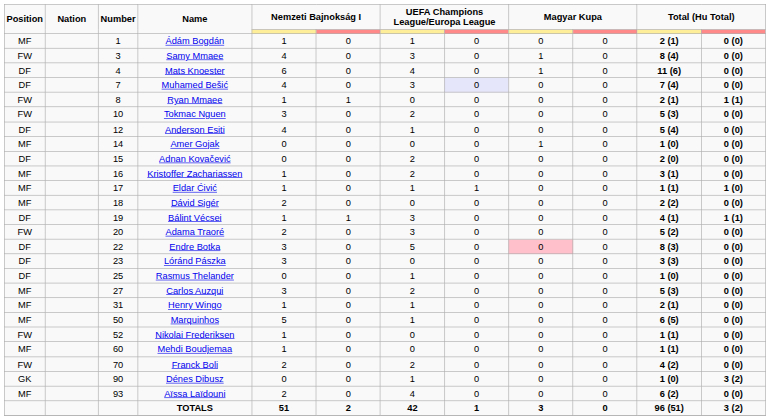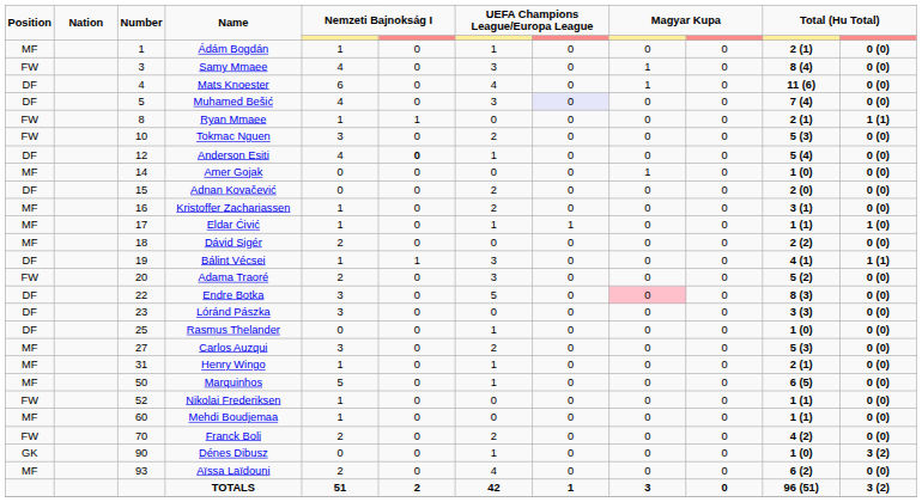Muhamed Bešić | Number: 7 -> 5
Anderson Esiti | column 6: normal -> bold
